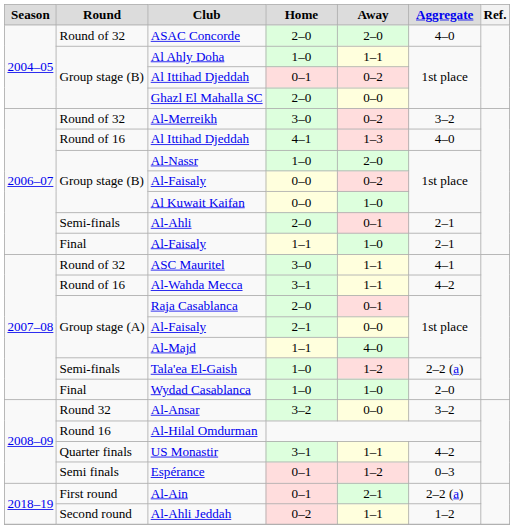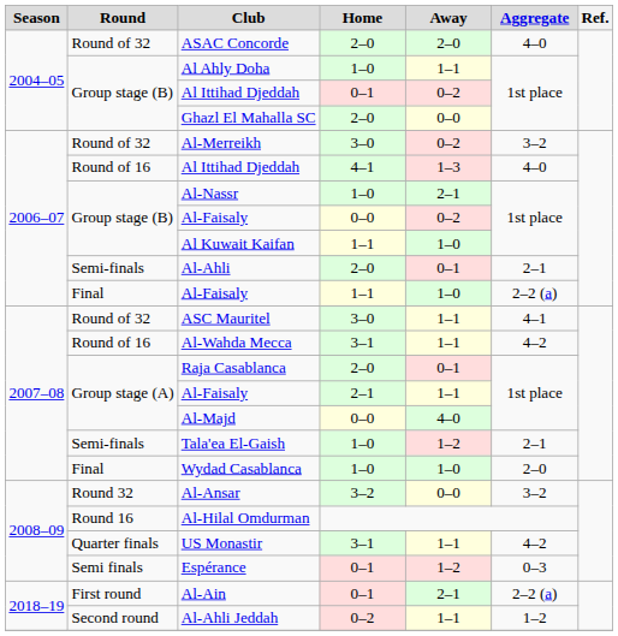Al-Nassr | Away: 2–0 -> 2–1
Al Kuwait Kaifan | Home: 0–0 -> 1–1
Final / Al-Faisaly | Aggregate: 2–1 -> 2–2 (a)
Group stage (A) / Al-Faisaly | Away: 0–0 -> 1–1
Al-Majd | Home: 1–1 -> 0–0
Tala'ea El-Gaish | Aggregate: 2–2 (a) -> 2–1
